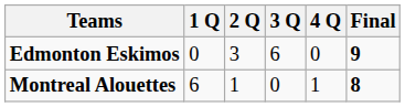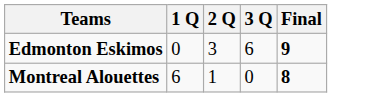- column: 4 Q | 0 | 1
